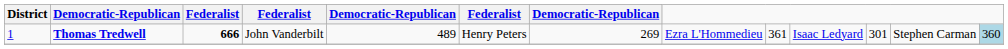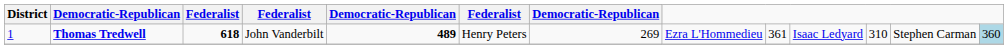Thomas Tredwell | column 3: 666 -> 618
Thomas Tredwell | column 5: normal -> bold
Thomas Tredwell | column 11: 301 -> 310
